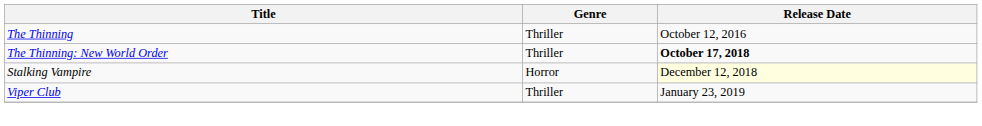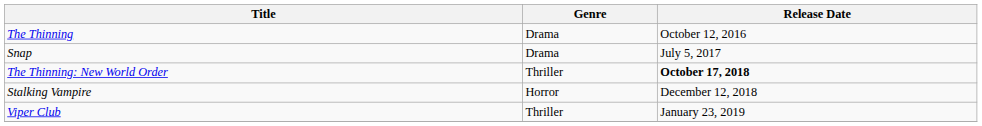The Thinning | Genre: Thriller -> Drama
+ row: Snap | Drama | July 5, 2017
Stalking Vampire | Release Date: lightyellow background -> no background
